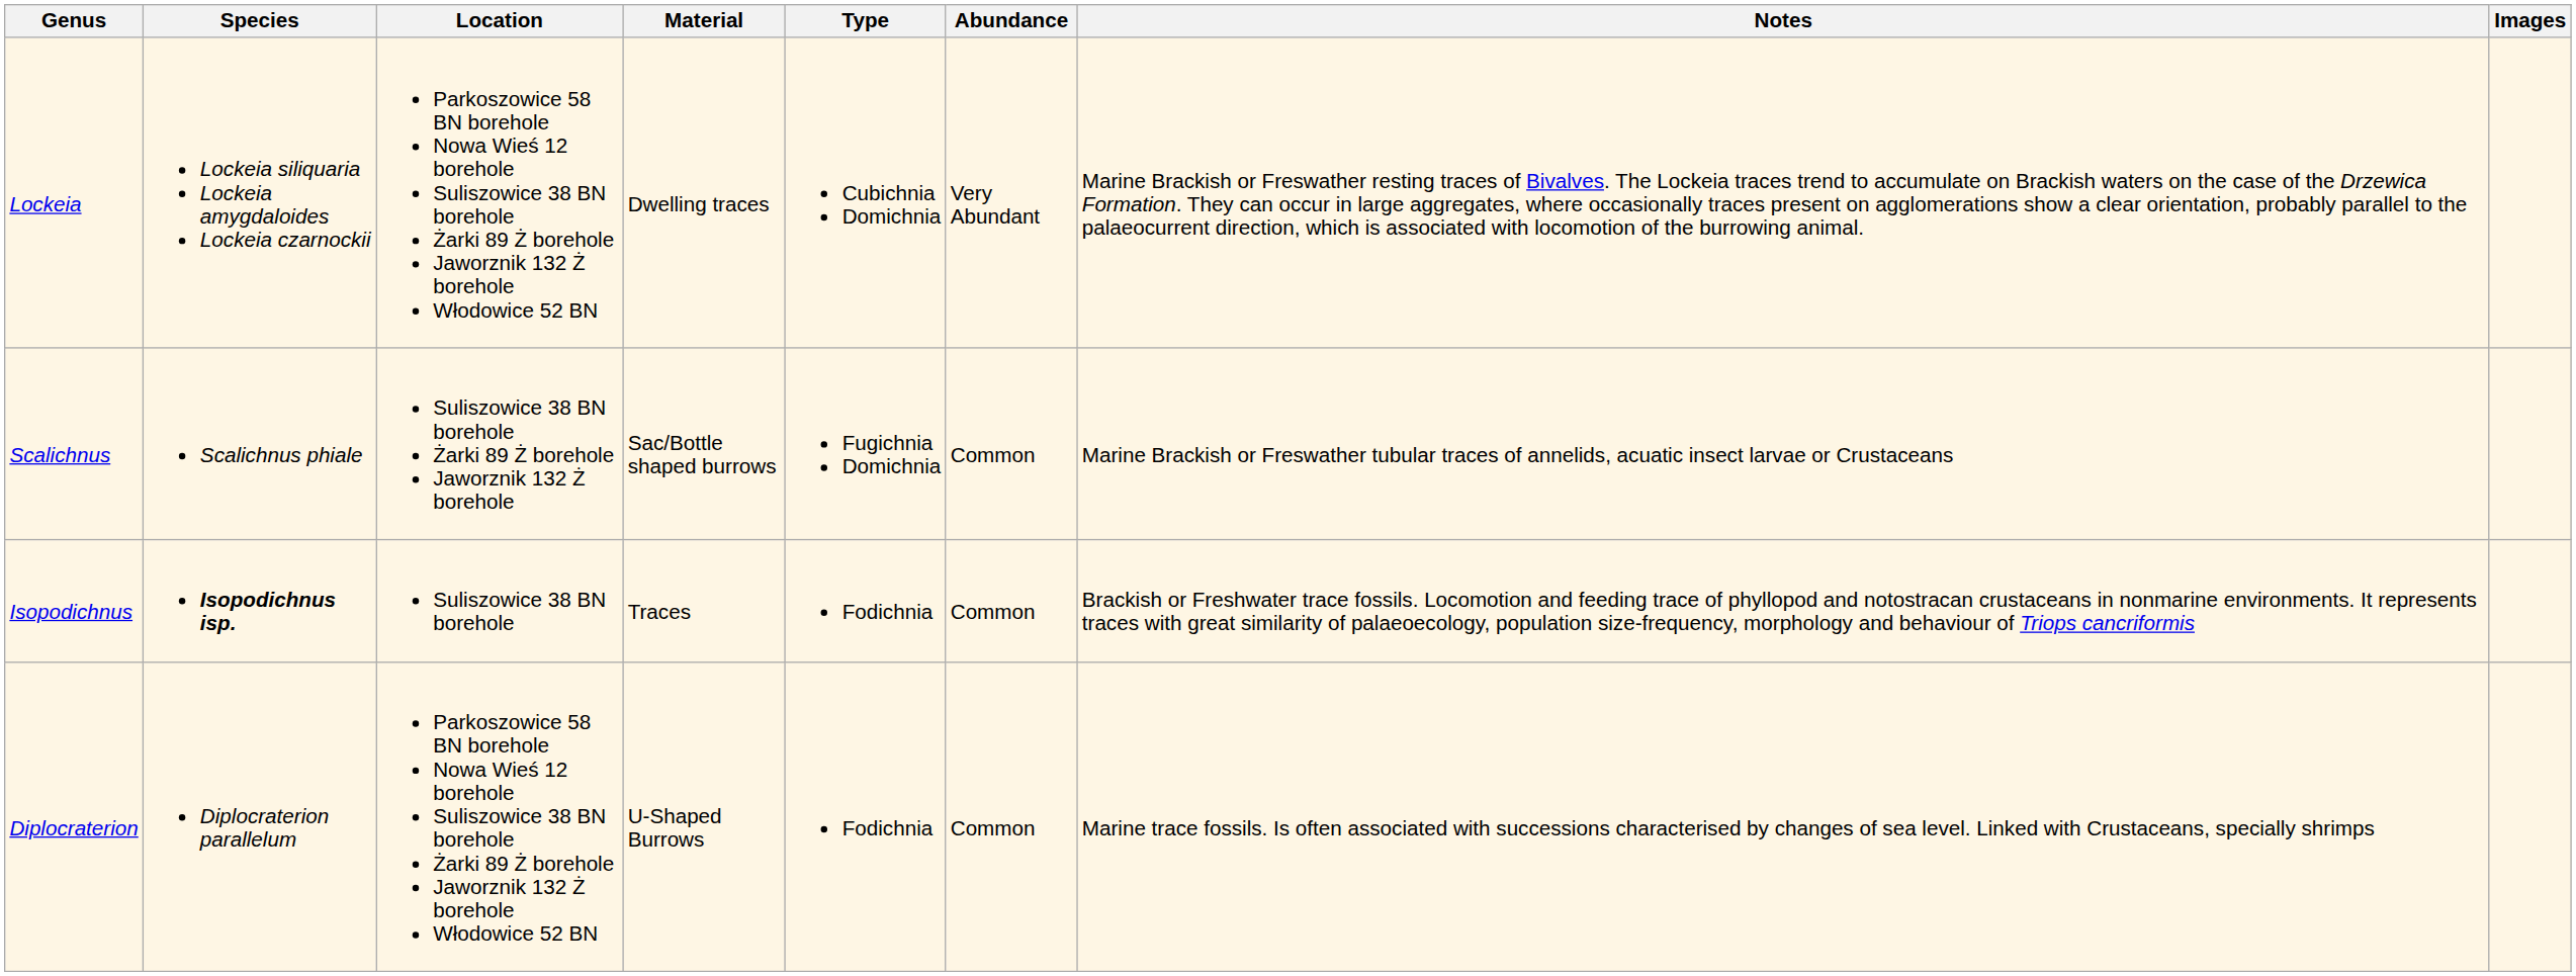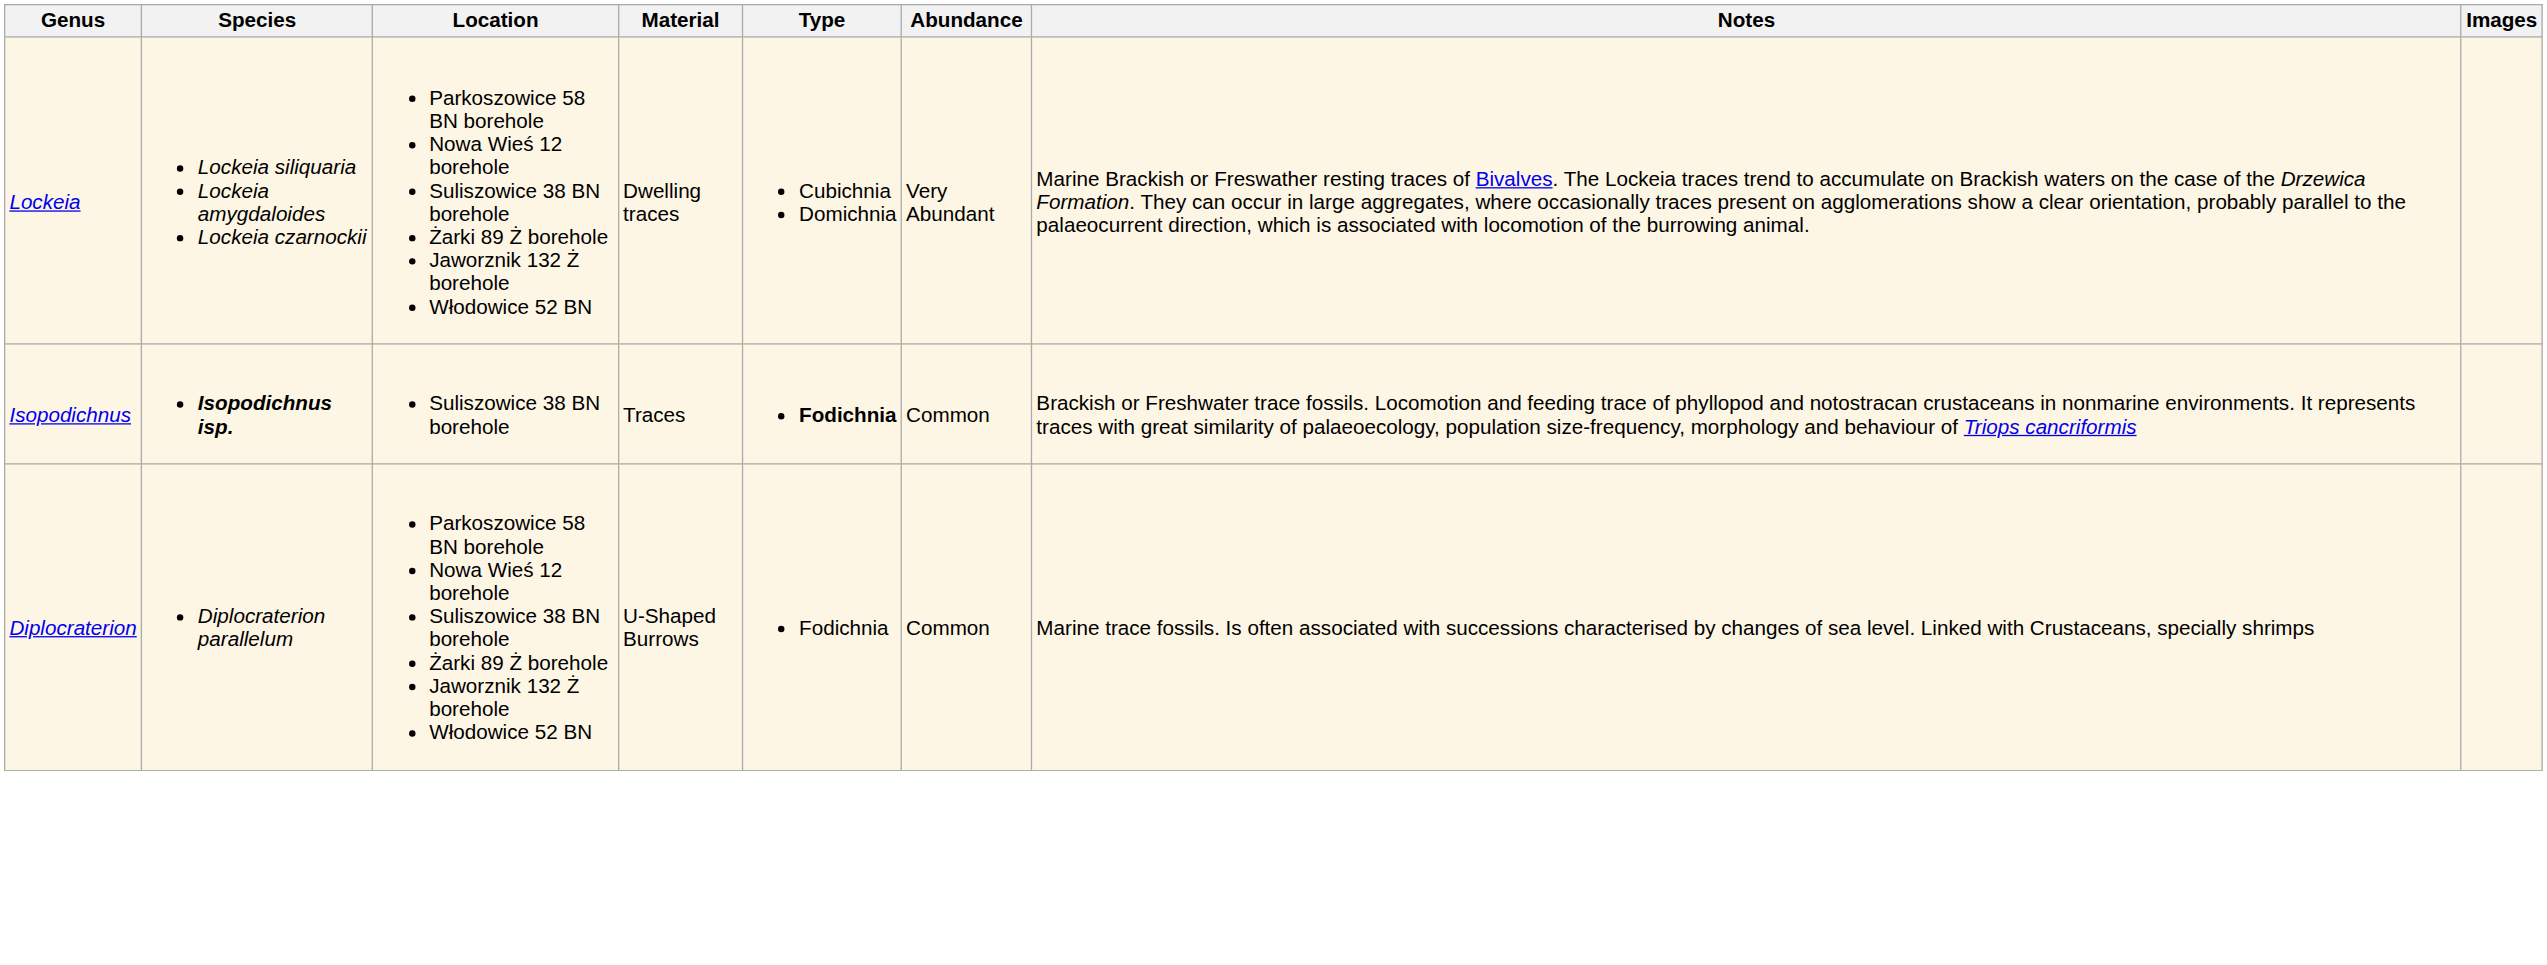- row: Scalichnus | Scalichnus phiale | Suliszowice 38 BN borehole Żarki 89 Ż borehole Jaworznik 132 Ż borehole | Sac/Bottle shaped burrows | Fugichnia Domichnia | Common | Marine Brackish or Freswather tubular traces of annelids, acuatic insect larvae or Crustaceans
Isopodichnus | Type: normal -> bold
